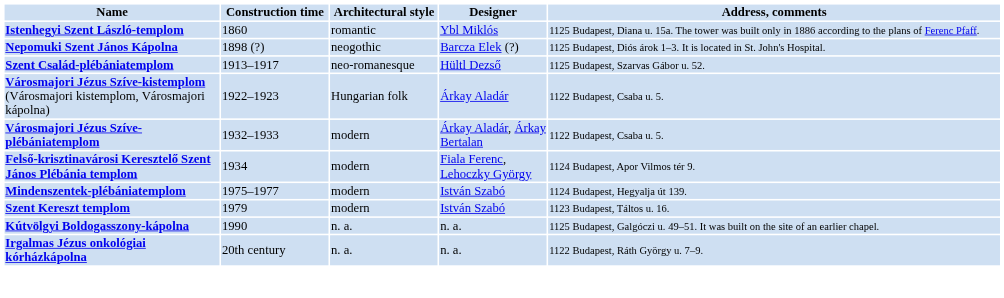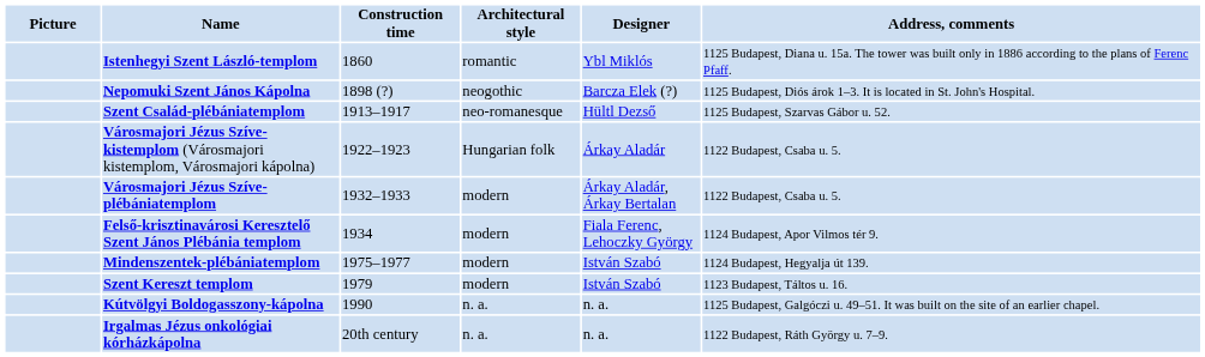+ column: Picture
